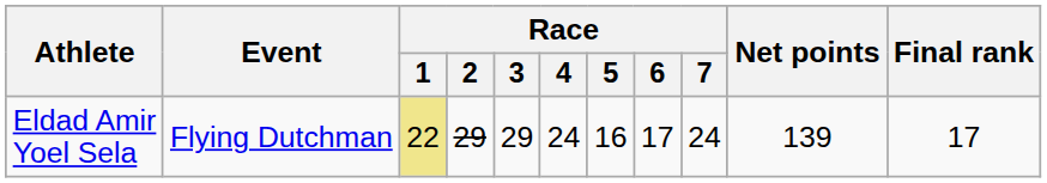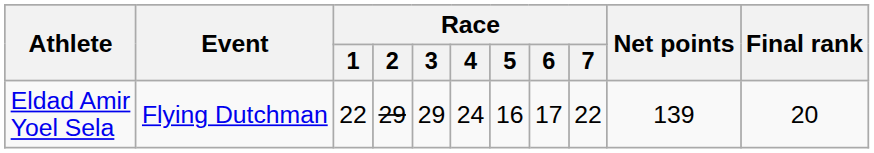Eldad Amir Yoel Sela | Race / 1: khaki background -> no background
Eldad Amir Yoel Sela | Race / 7: 24 -> 22
Eldad Amir Yoel Sela | Final rank: 17 -> 20
